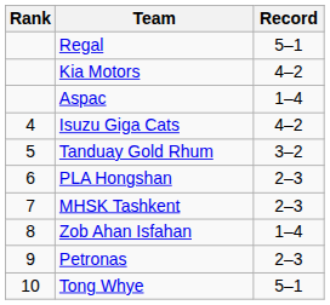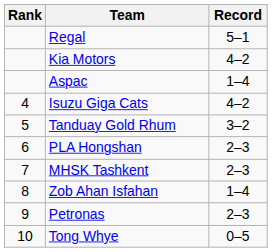Tong Whye | Record: 5–1 -> 0–5
